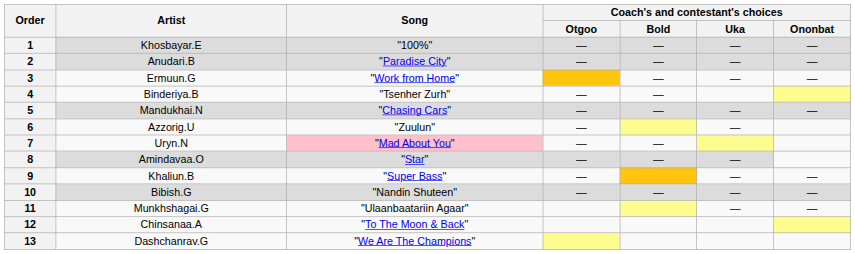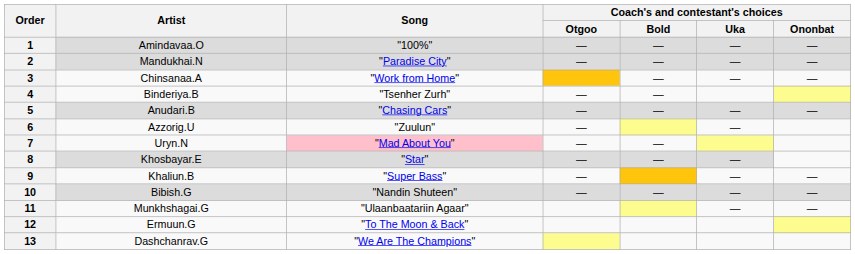1 | Artist: Khosbayar.E -> Amindavaa.O
2 | Artist: Anudari.B -> Mandukhai.N
3 | Artist: Ermuun.G -> Chinsanaa.A
5 | Artist: Mandukhai.N -> Anudari.B
8 | Artist: Amindavaa.O -> Khosbayar.E
12 | Artist: Chinsanaa.A -> Ermuun.G
